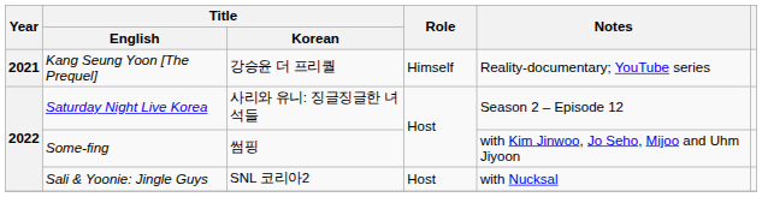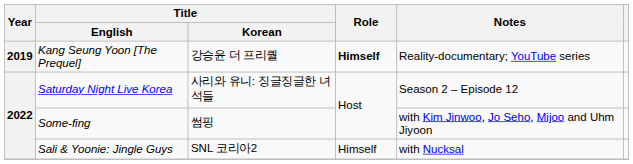Kang Seung Yoon [The Prequel] | Year: 2021 -> 2019
Kang Seung Yoon [The Prequel] | Role: normal -> bold
Sali & Yoonie: Jingle Guys | Role: Host -> Himself
